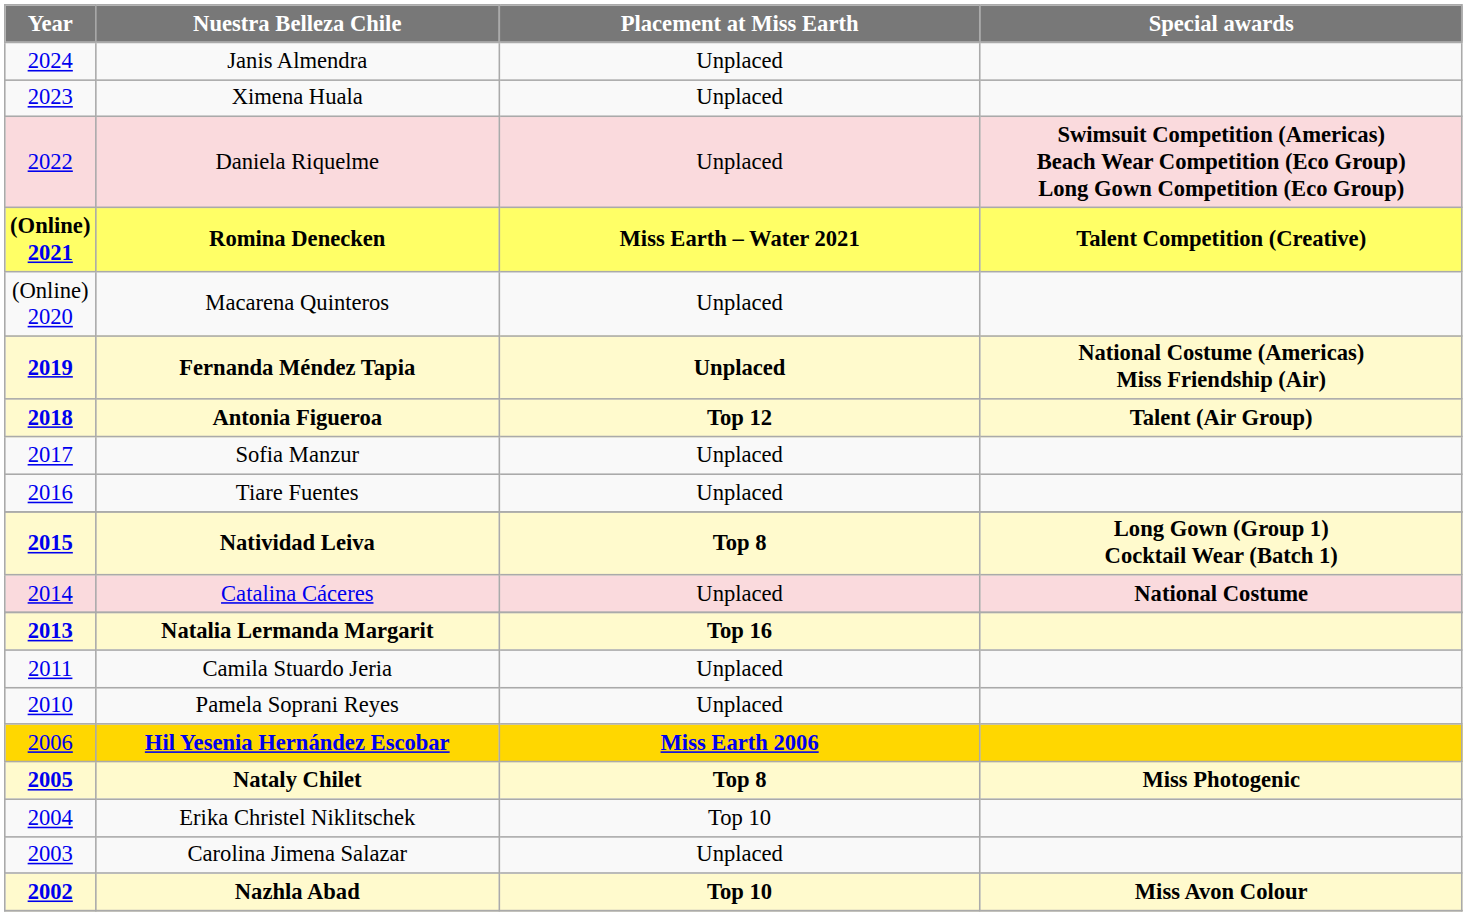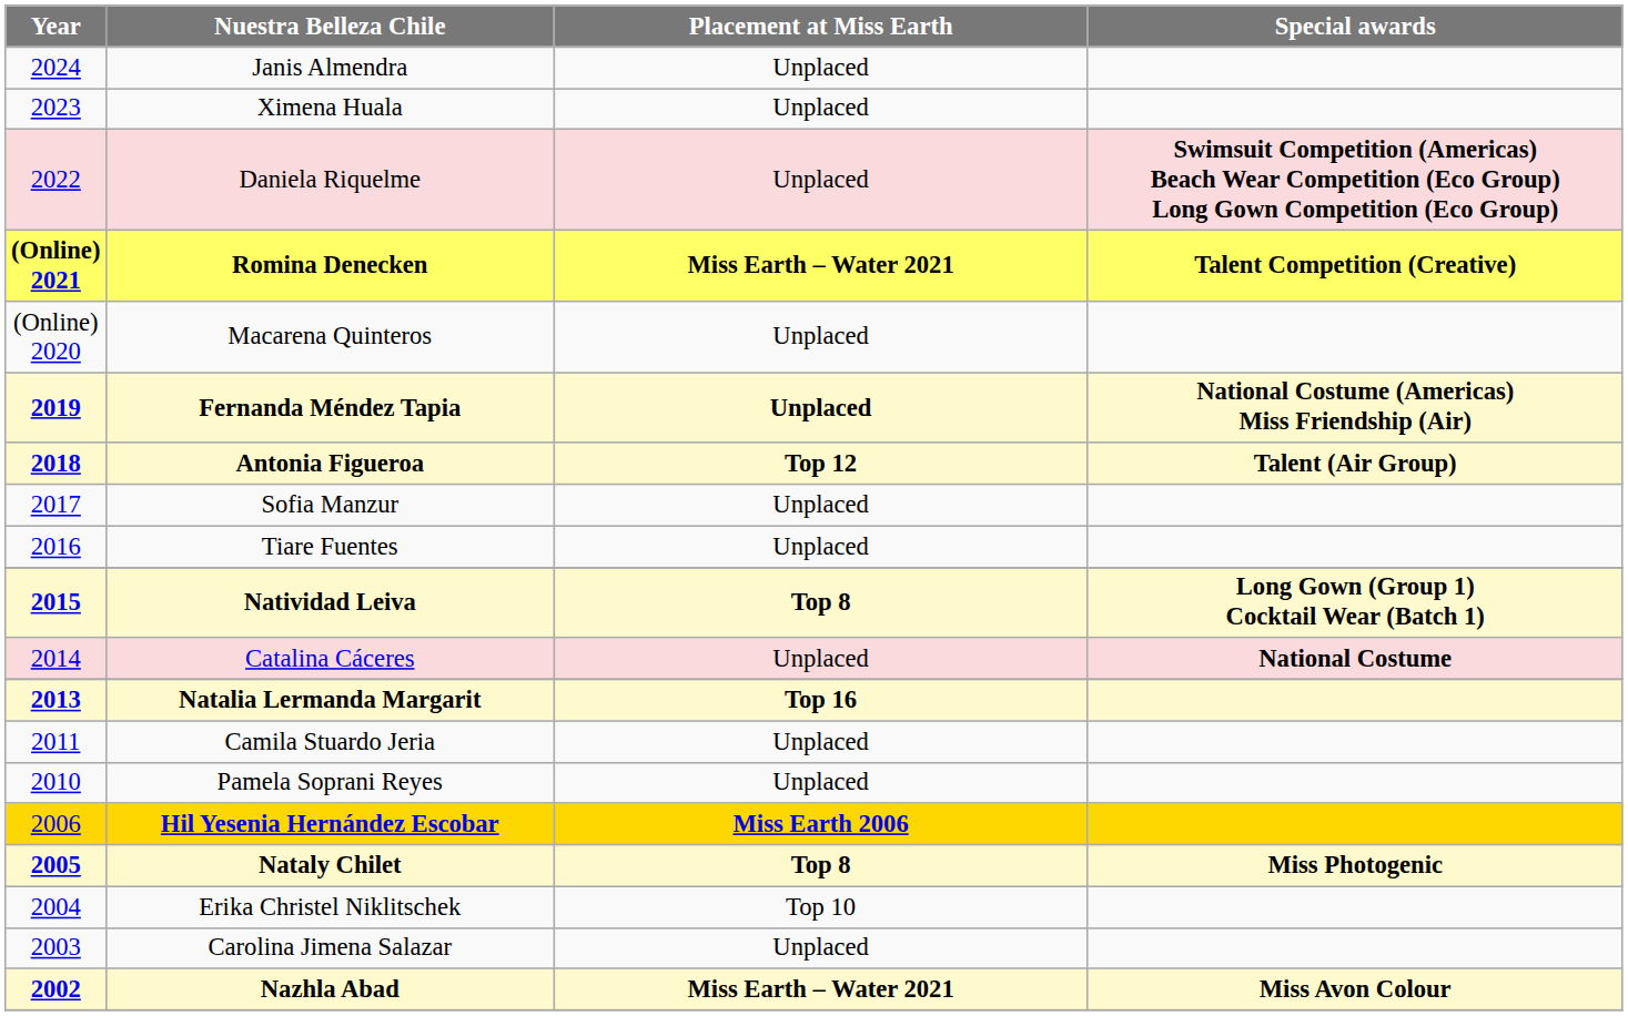Nazhla Abad | Placement at Miss Earth: Top 10 -> Miss Earth – Water 2021
